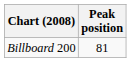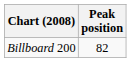Billboard 200 | Peak position: 81 -> 82
